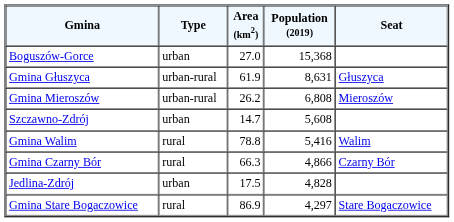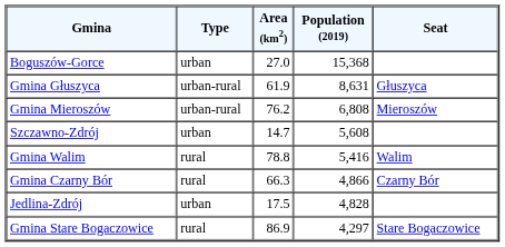Gmina Mieroszów | Area (km2): 26.2 -> 76.2
